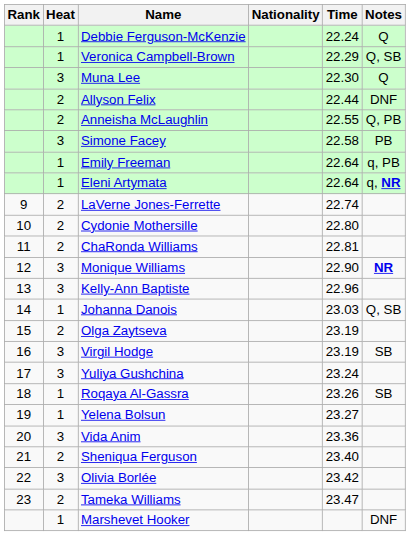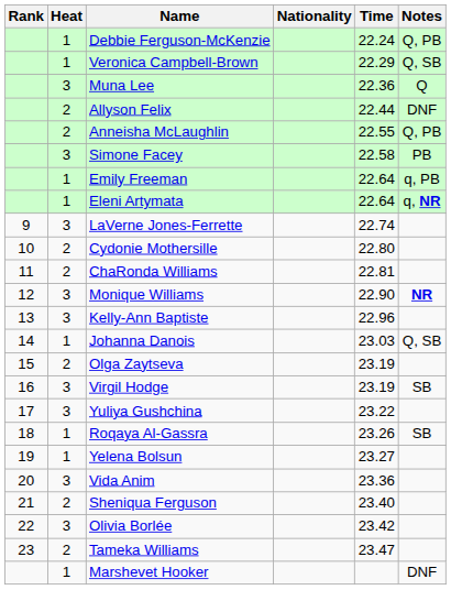Debbie Ferguson-McKenzie | Notes: Q -> Q, PB
Muna Lee | Time: 22.30 -> 22.36
LaVerne Jones-Ferrette | Heat: 2 -> 3
Yuliya Gushchina | Time: 23.24 -> 23.22
